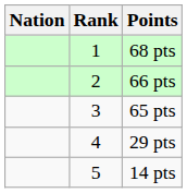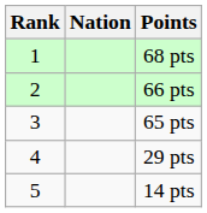columns swapped: Rank <-> Nation
